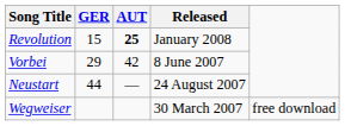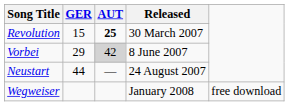Revolution | Released: January 2008 -> 30 March 2007
Vorbei | AUT: no background -> lightgrey background
Wegweiser | Released: 30 March 2007 -> January 2008
